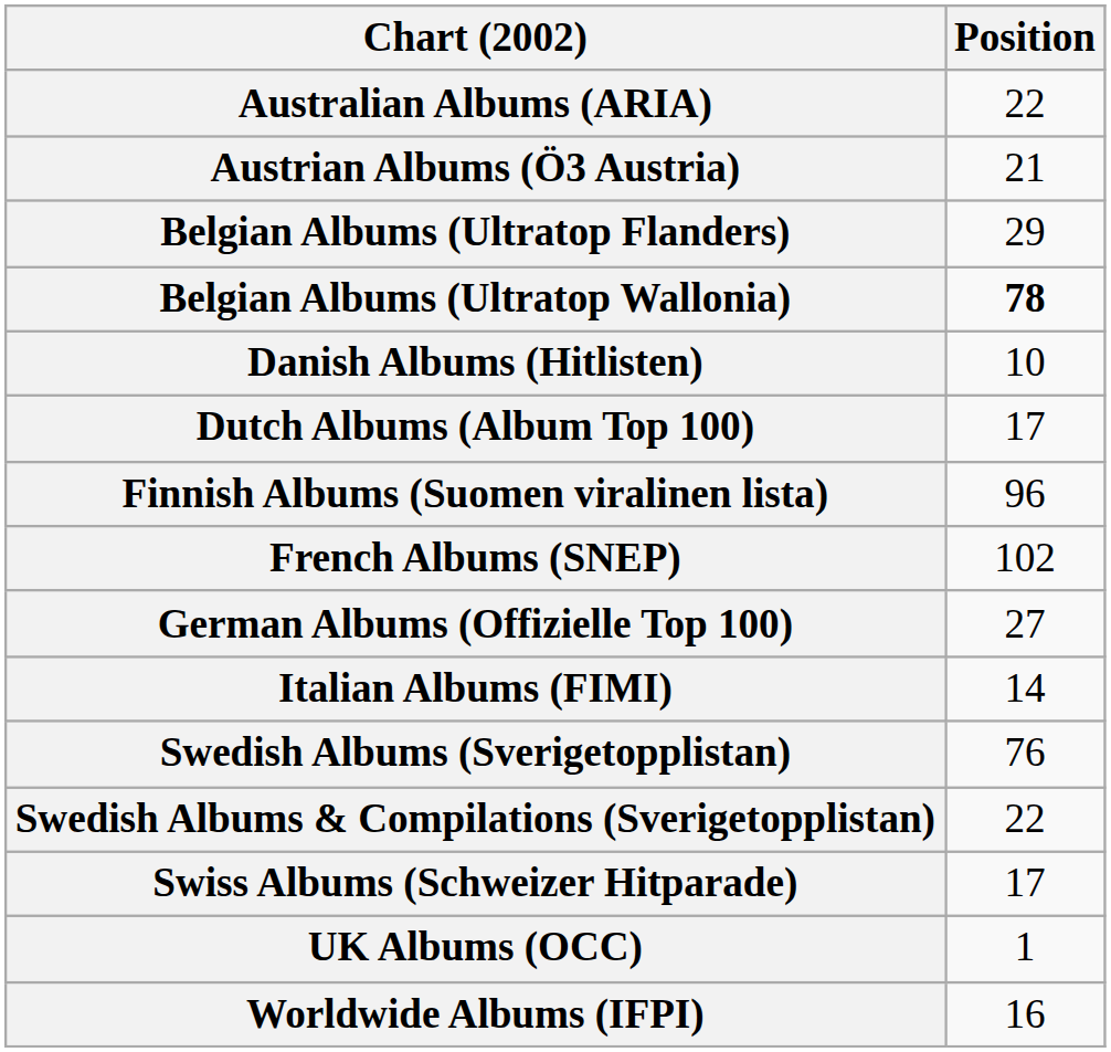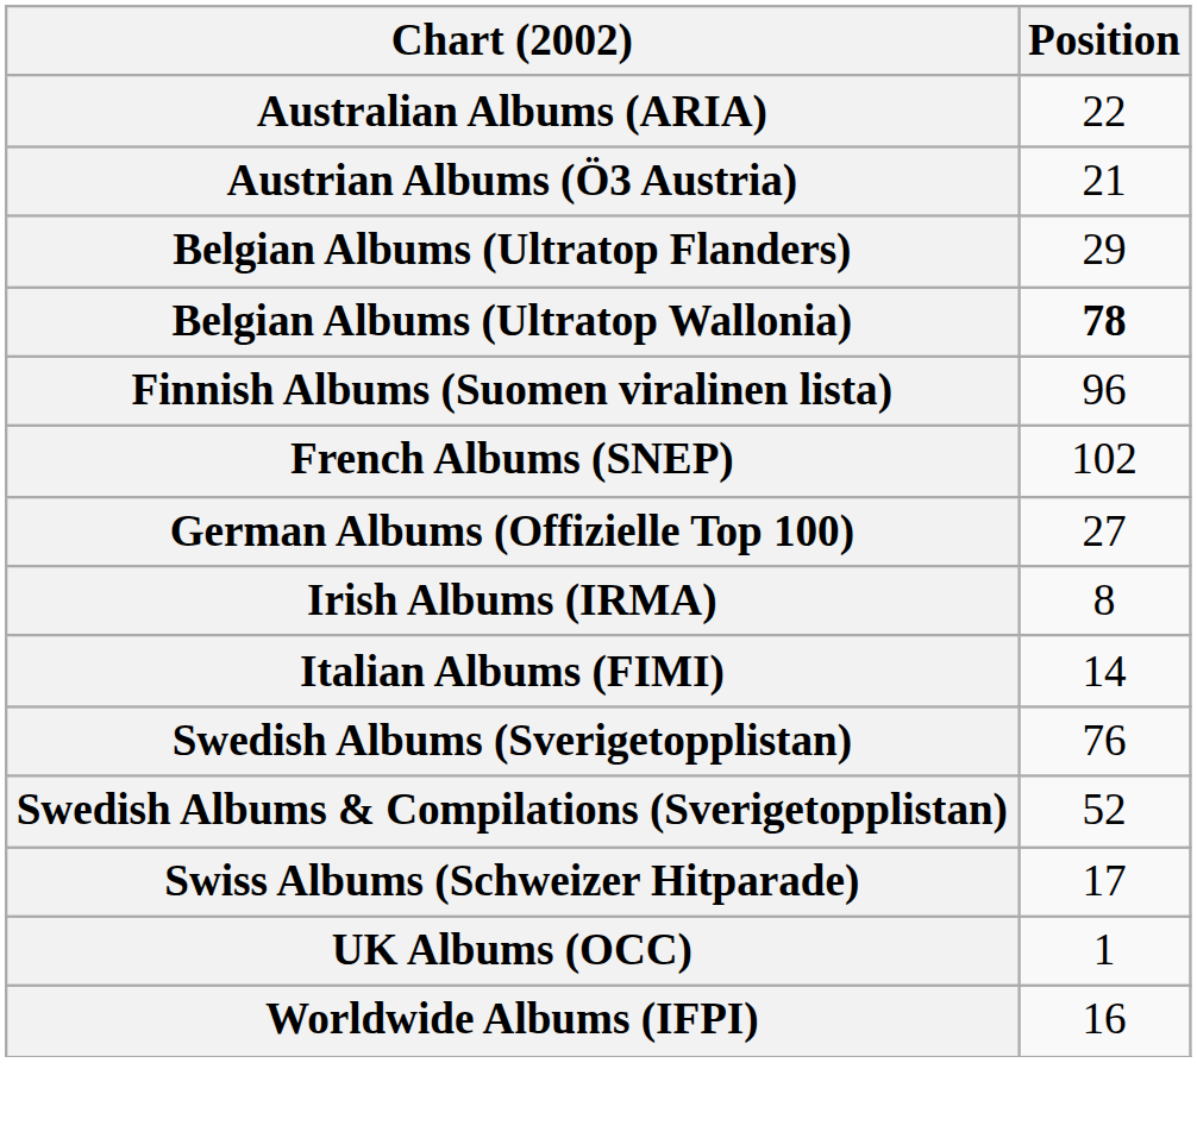- row: Danish Albums (Hitlisten) | 10
- row: Dutch Albums (Album Top 100) | 17
+ row: Irish Albums (IRMA) | 8
Swedish Albums & Compilations (Sverigetopplistan) | Position: 22 -> 52
